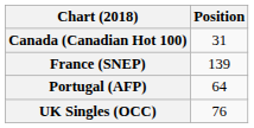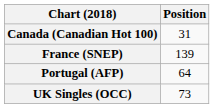UK Singles (OCC) | Position: 76 -> 73
